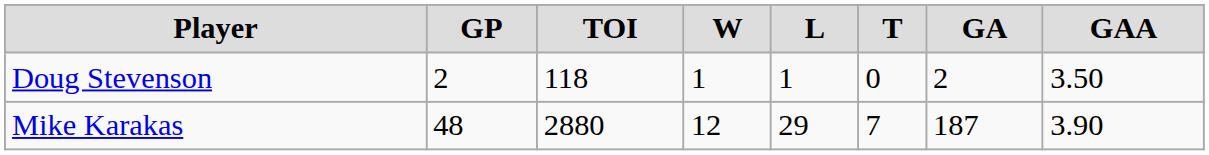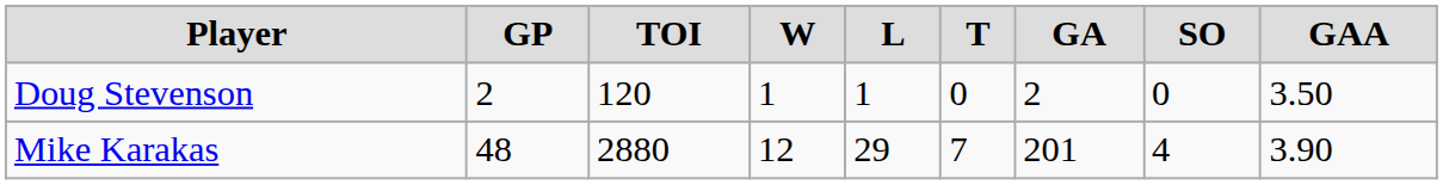+ column: SO | 0 | 4
Doug Stevenson | TOI: 118 -> 120
Mike Karakas | GA: 187 -> 201
